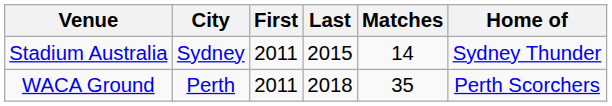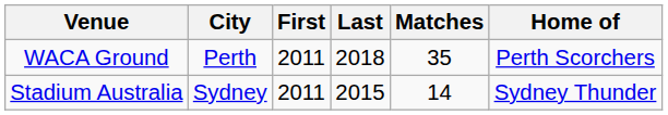rows swapped: Stadium Australia <-> WACA Ground
